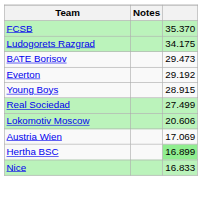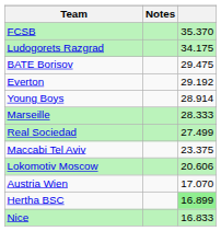BATE Borisov | column 3: 29.473 -> 29.475
Young Boys | column 3: 28.915 -> 28.914
+ row: Marseille | 28.333
+ row: Maccabi Tel Aviv | 23.375
Austria Wien | column 3: 17.069 -> 17.070
